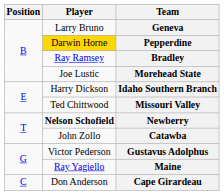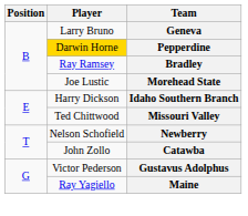Newberry | Player: bold -> normal
- row: C | Don Anderson | Cape Girardeau
